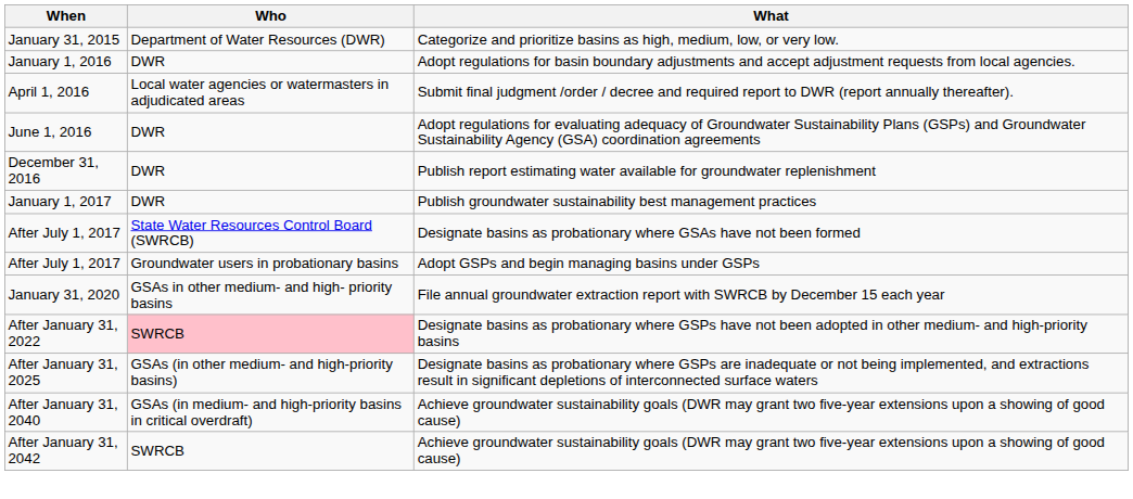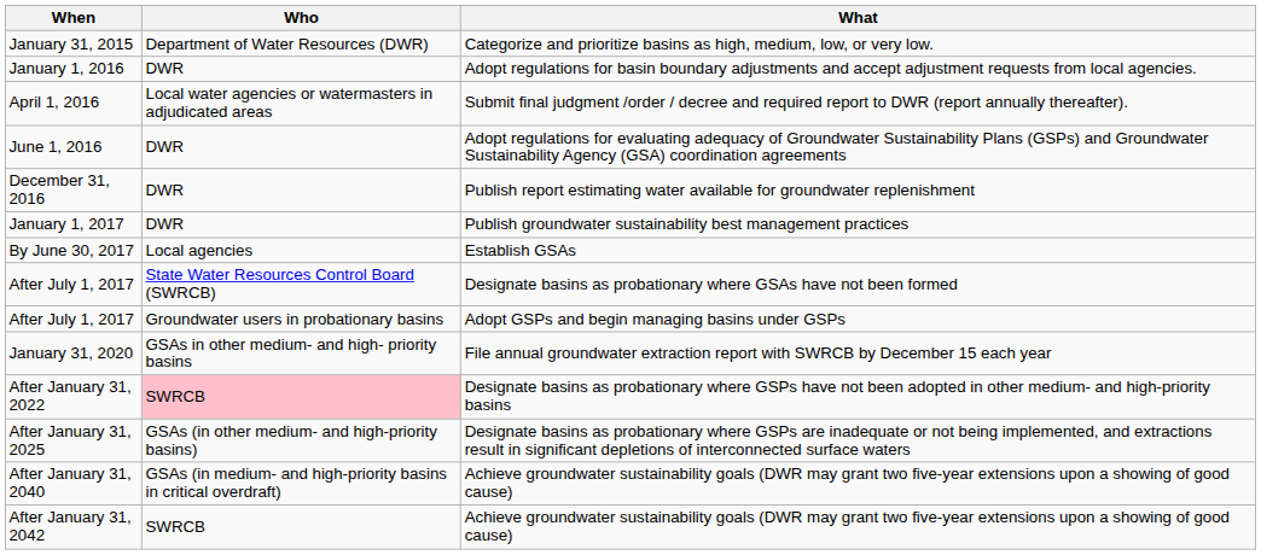+ row: By June 30, 2017 | Local agencies | Establish GSAs
